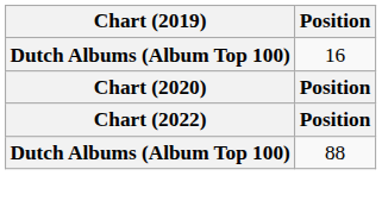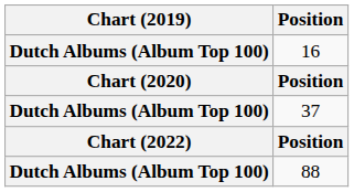+ row: Dutch Albums (Album Top 100) | 37
